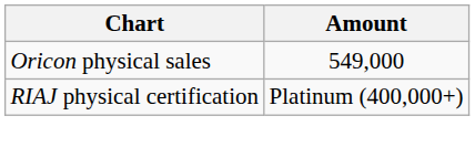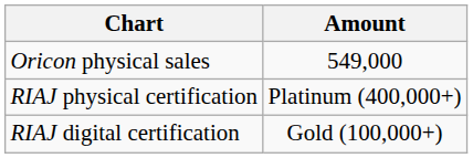+ row: RIAJ digital certification | Gold (100,000+)
